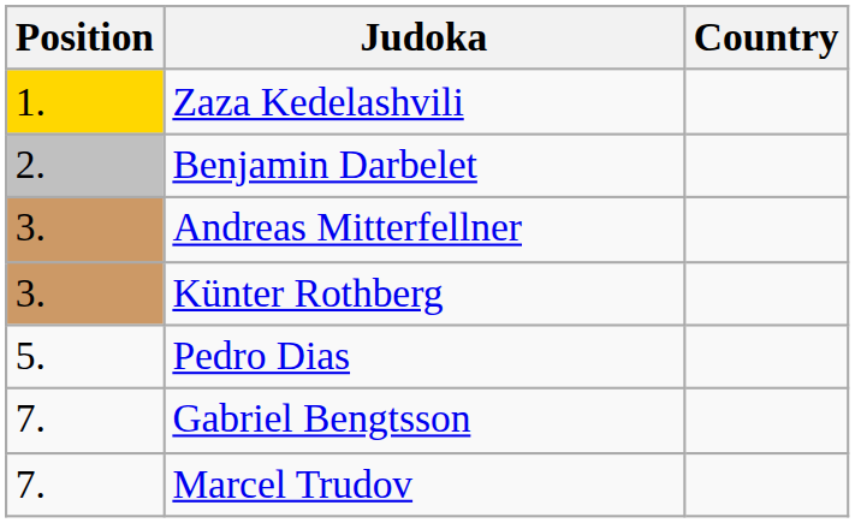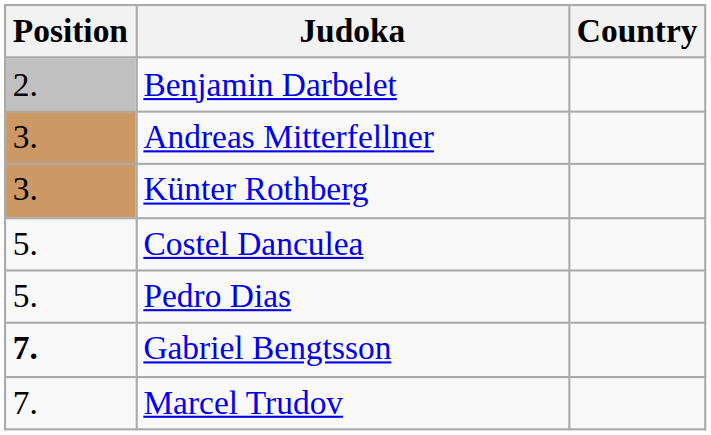- row: 1. | Zaza Kedelashvili
+ row: 5. | Costel Danculea
Gabriel Bengtsson | Position: normal -> bold
